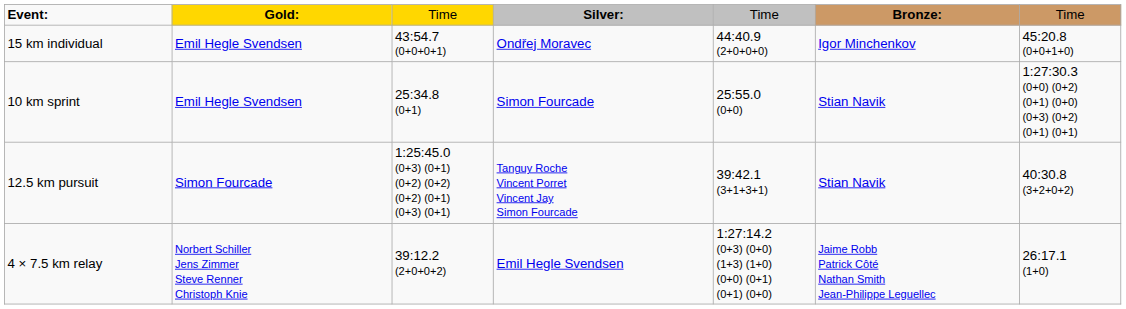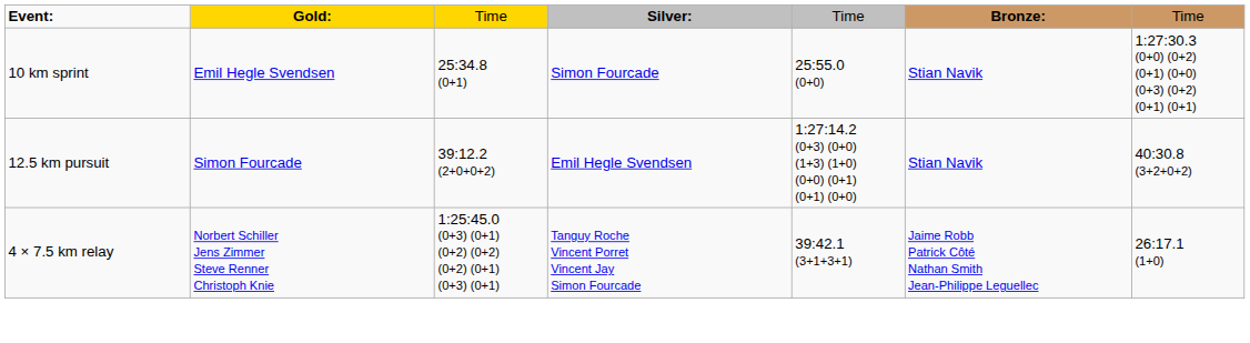- row: 15 km individual | Emil Hegle Svendsen | 43:54.7 (0+0+0+1) | Ondřej Moravec | 44:40.9 (2+0+0+0) | Igor Minchenkov | 45:20.8 (0+0+1+0)
12.5 km pursuit | column 3: 1:25:45.0 (0+3) (0+1) (0+2) (0+2) (0+2) (0+1) (0+3) (0+1) -> 39:12.2 (2+0+0+2)
12.5 km pursuit | column 4: Tanguy Roche Vincent Porret Vincent Jay Simon Fourcade -> Emil Hegle Svendsen
12.5 km pursuit | column 5: 39:42.1 (3+1+3+1) -> 1:27:14.2 (0+3) (0+0) (1+3) (1+0) (0+0) (0+1) (0+1) (0+0)
4 × 7.5 km relay | column 3: 39:12.2 (2+0+0+2) -> 1:25:45.0 (0+3) (0+1) (0+2) (0+2) (0+2) (0+1) (0+3) (0+1)
4 × 7.5 km relay | column 4: Emil Hegle Svendsen -> Tanguy Roche Vincent Porret Vincent Jay Simon Fourcade
4 × 7.5 km relay | column 5: 1:27:14.2 (0+3) (0+0) (1+3) (1+0) (0+0) (0+1) (0+1) (0+0) -> 39:42.1 (3+1+3+1)
